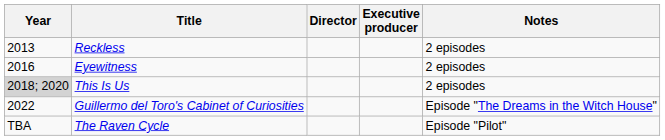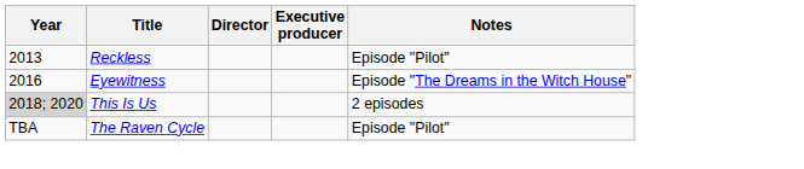Reckless | Notes: 2 episodes -> Episode "Pilot"
Eyewitness | Notes: 2 episodes -> Episode "The Dreams in the Witch House"
- row: 2022 | Guillermo del Toro's Cabinet of Curiosities | Episode "The Dreams in the Witch House"
